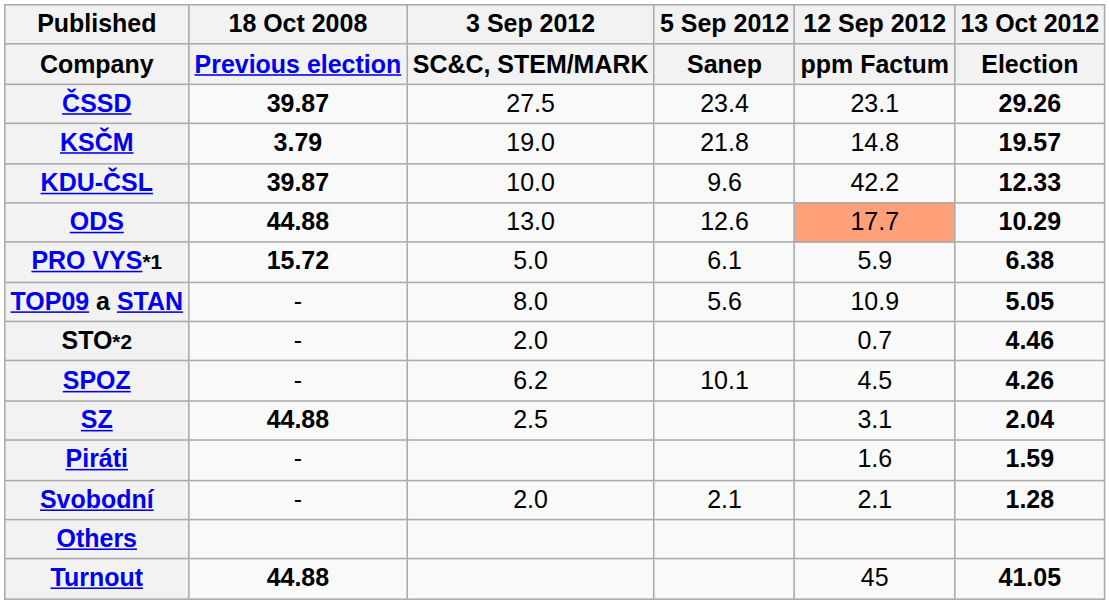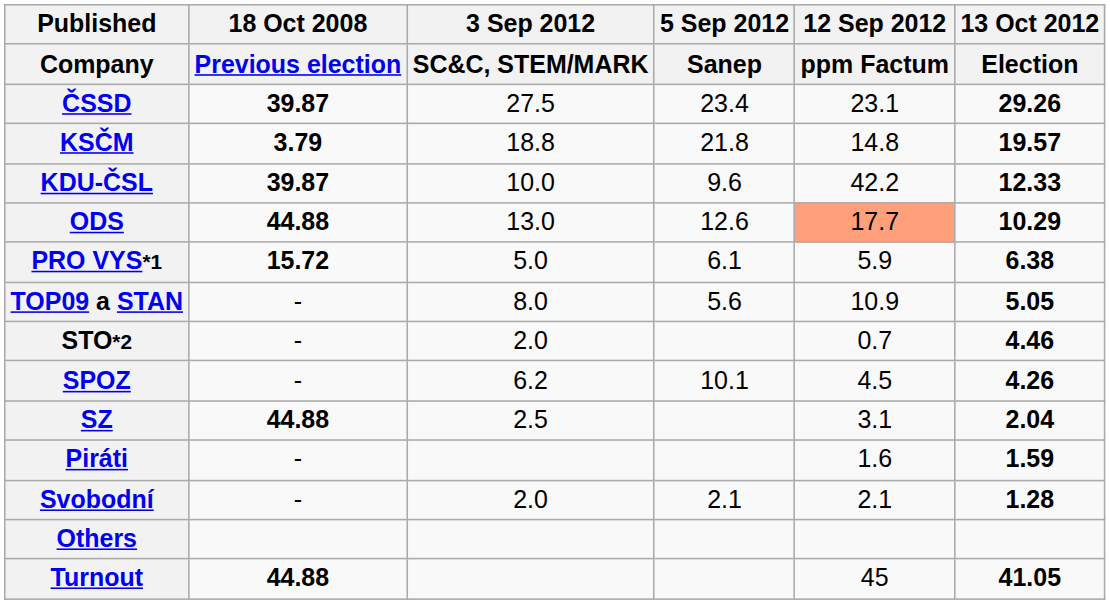KSČM | 3 Sep 2012 / SC&C, STEM/MARK: 19.0 -> 18.8
